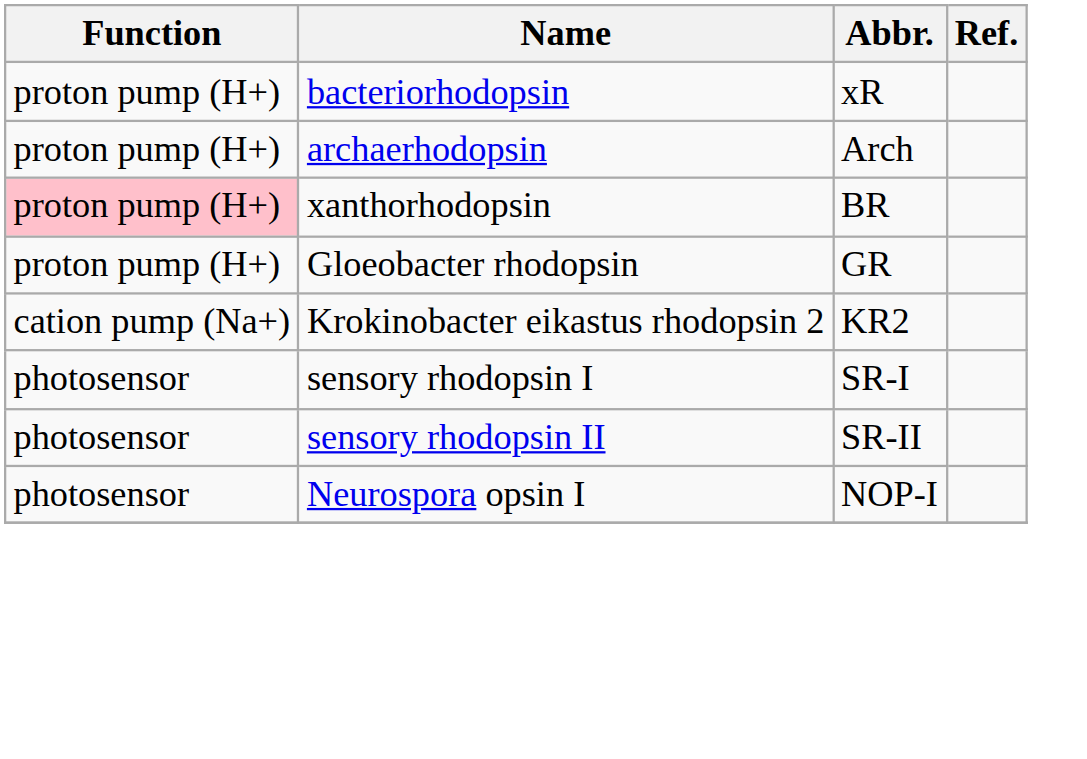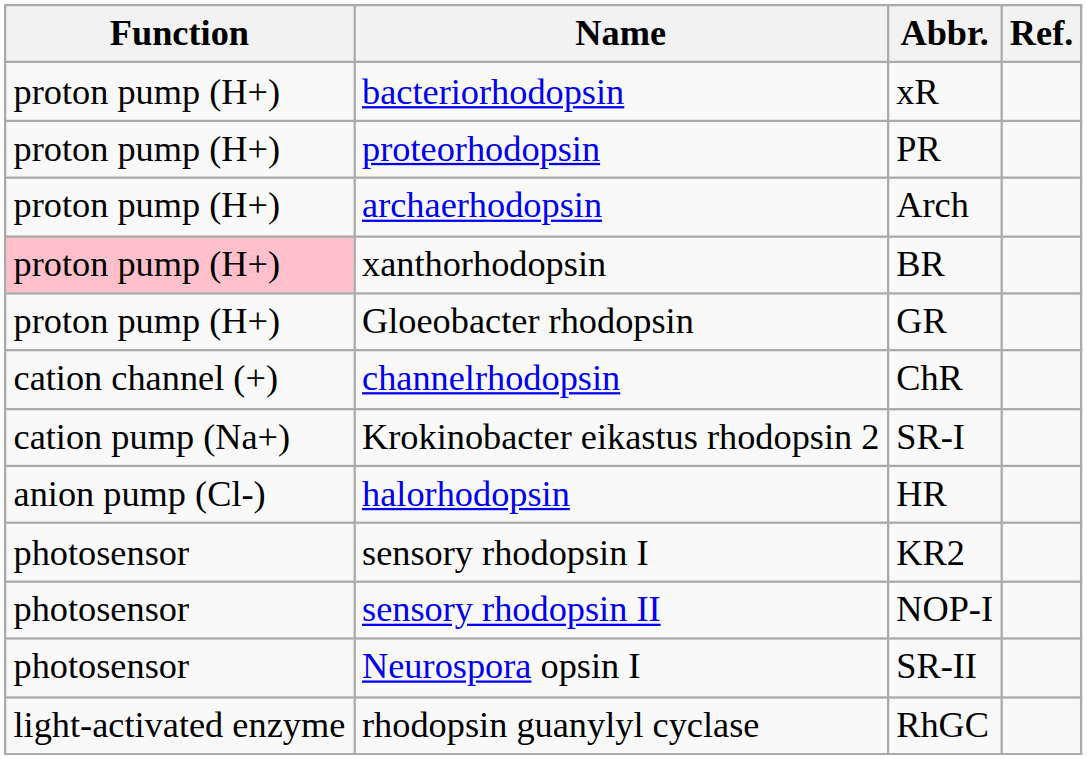+ row: proton pump (H+) | proteorhodopsin | PR
+ row: cation channel (+) | channelrhodopsin | ChR
Krokinobacter eikastus rhodopsin 2 | Abbr.: KR2 -> SR-I
+ row: anion pump (Cl-) | halorhodopsin | HR
sensory rhodopsin I | Abbr.: SR-I -> KR2
sensory rhodopsin II | Abbr.: SR-II -> NOP-I
Neurospora opsin I | Abbr.: NOP-I -> SR-II
+ row: light-activated enzyme | rhodopsin guanylyl cyclase | RhGC
